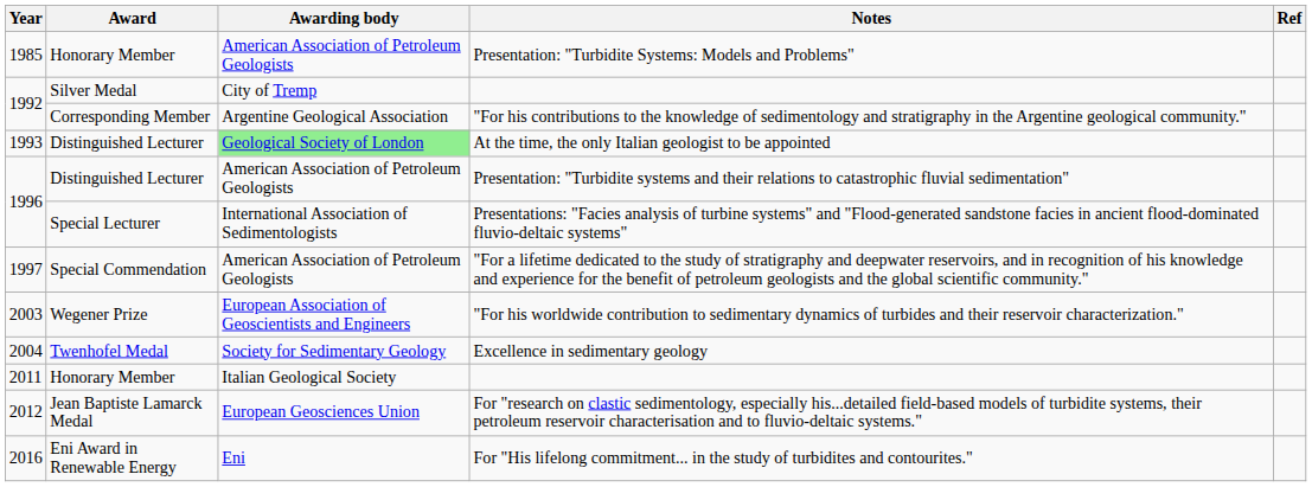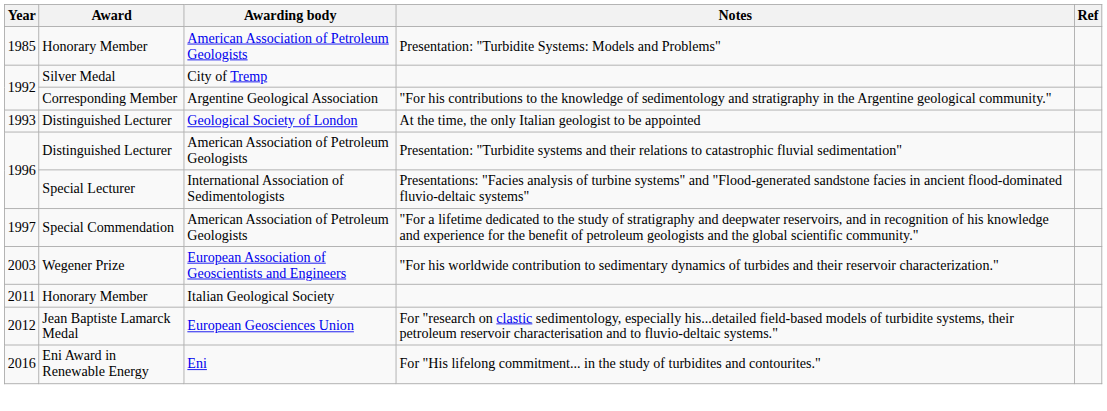At the time, the only Italian geologist to be appointed | Awarding body: lightgreen background -> no background
- row: 2004 | Twenhofel Medal | Society for Sedimentary Geology | Excellence in sedimentary geology
